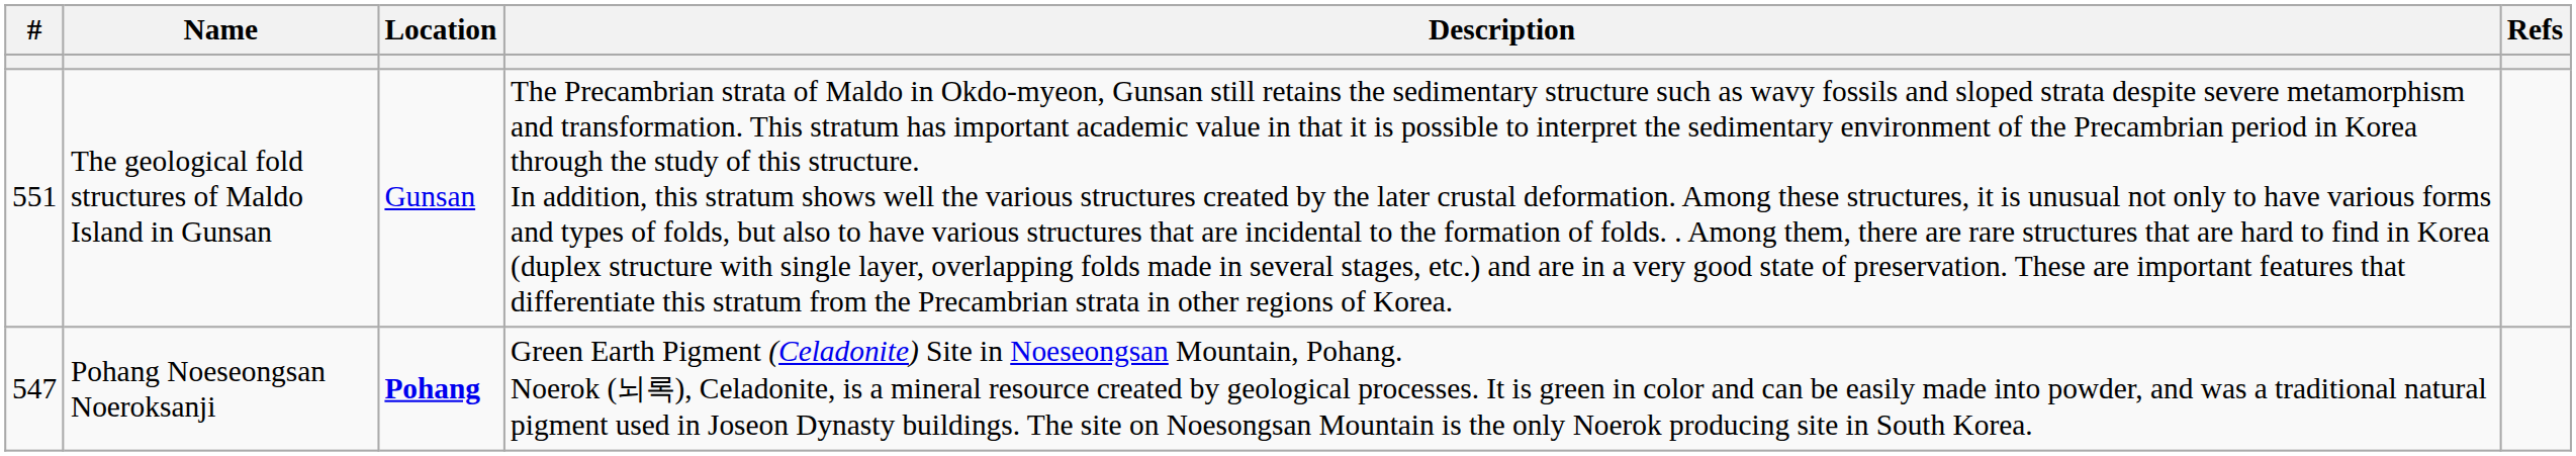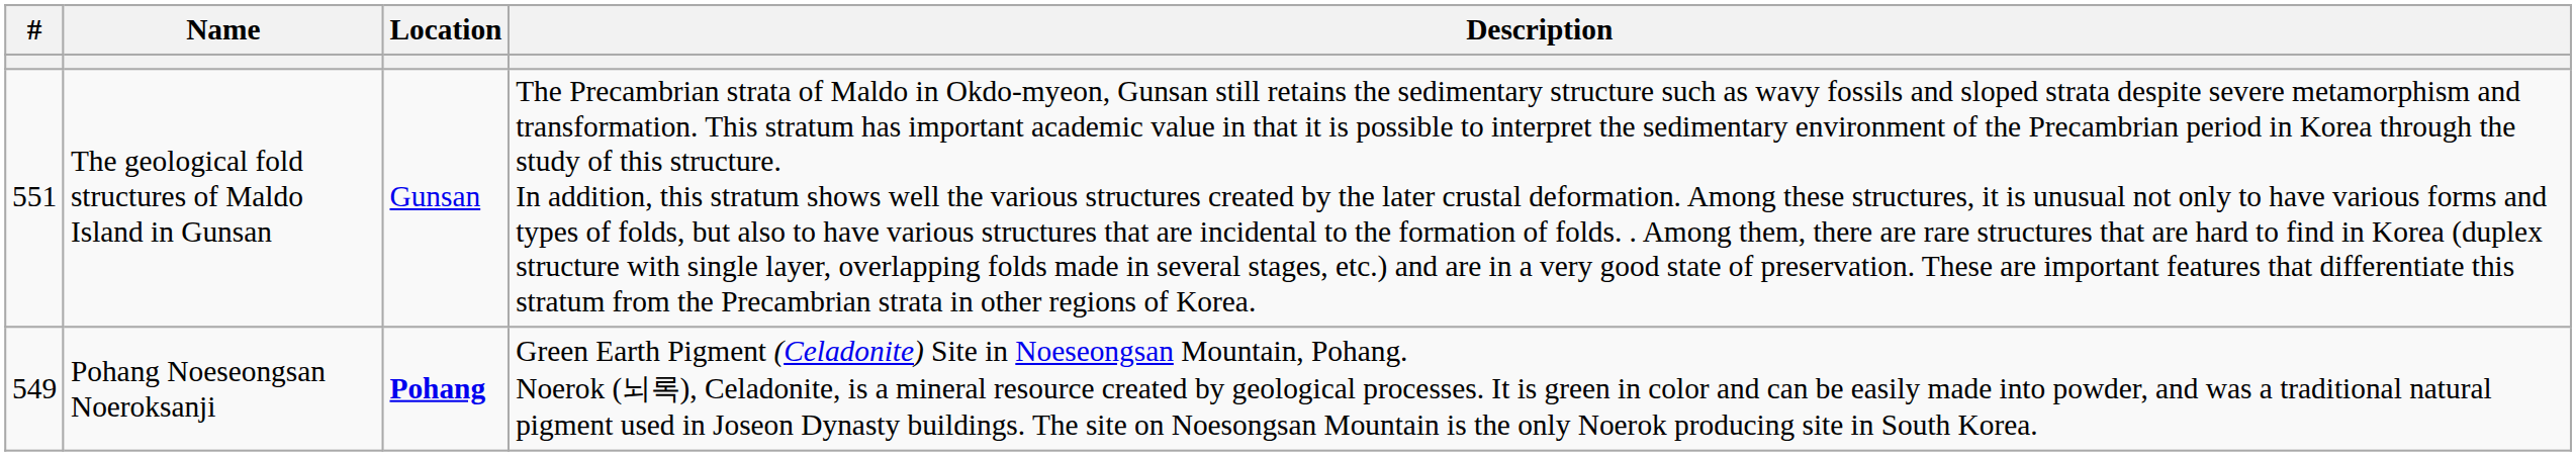- column: Refs
Pohang Noeseongsan Noeroksanji | #: 547 -> 549
